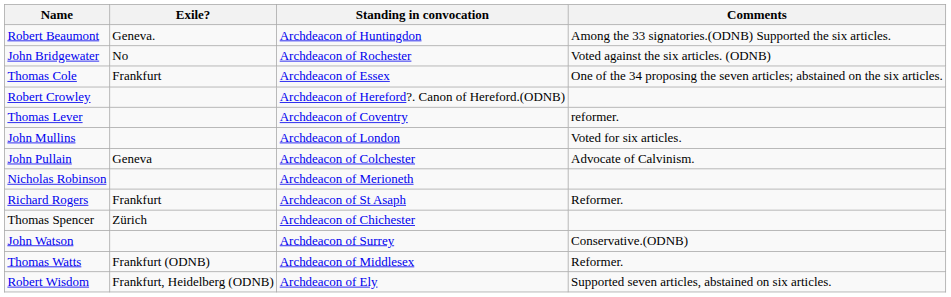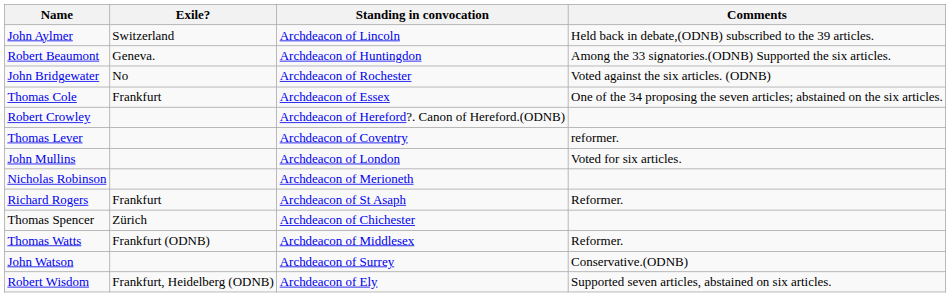+ row: John Aylmer | Switzerland | Archdeacon of Lincoln | Held back in debate,(ODNB) subscribed to the 39 articles.
- row: John Pullain | Geneva | Archdeacon of Colchester | Advocate of Calvinism.
rows swapped: John Watson <-> Thomas Watts
